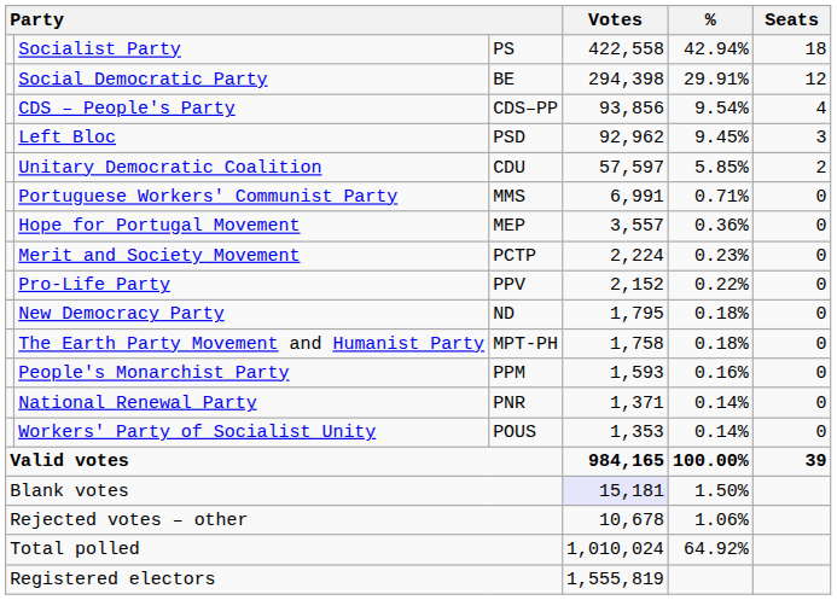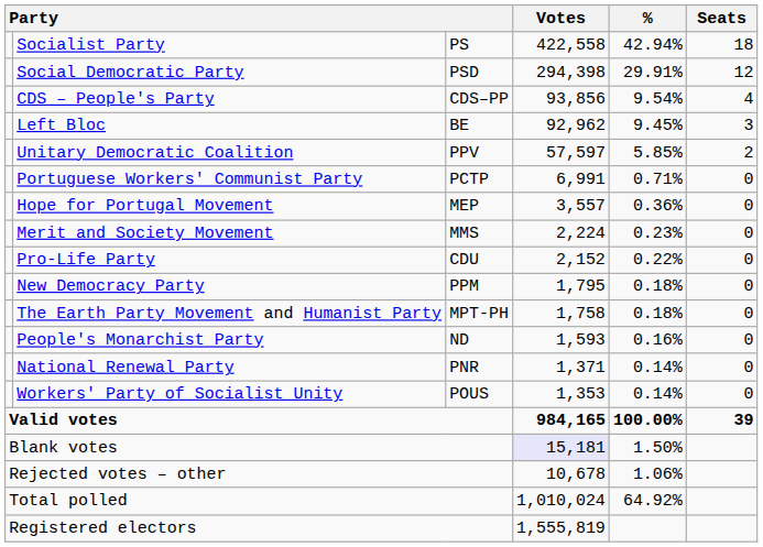Social Democratic Party | column 3: BE -> PSD
Left Bloc | column 3: PSD -> BE
Unitary Democratic Coalition | column 3: CDU -> PPV
Portuguese Workers' Communist Party | column 3: MMS -> PCTP
Merit and Society Movement | column 3: PCTP -> MMS
Pro-Life Party | column 3: PPV -> CDU
New Democracy Party | column 3: ND -> PPM
People's Monarchist Party | column 3: PPM -> ND
